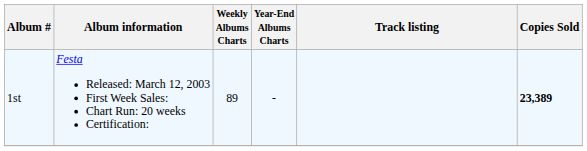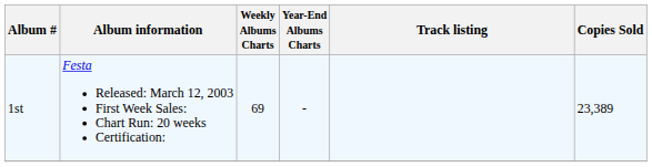1st | Weekly Albums Charts: 89 -> 69
1st | Copies Sold: bold -> normal
